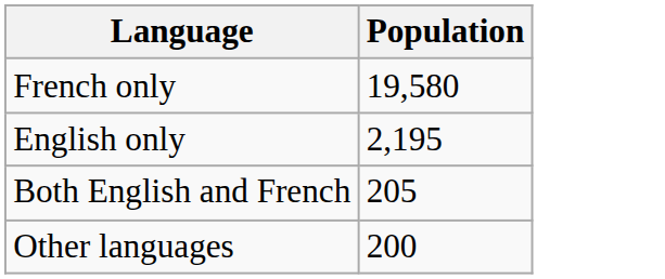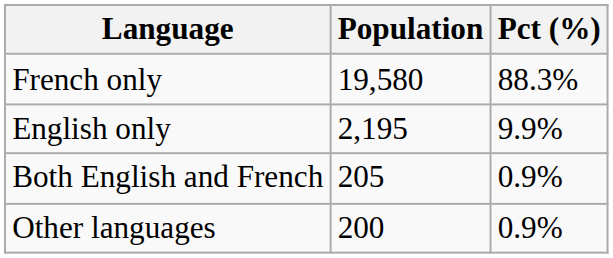+ column: Pct (%) | 88.3% | 9.9% | 0.9% | 0.9%
